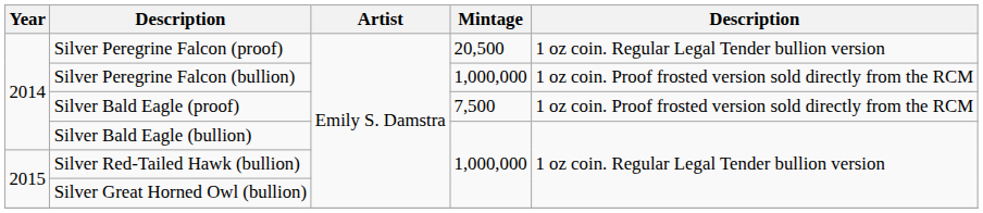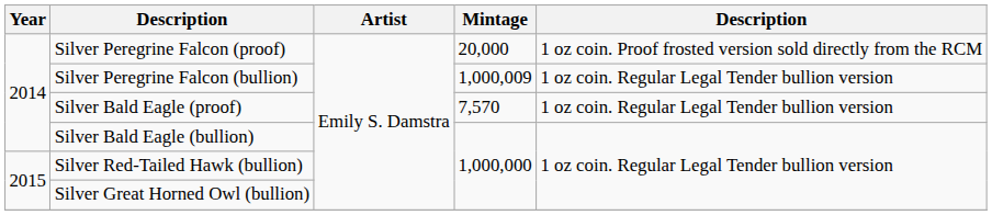Silver Peregrine Falcon (proof) | Mintage: 20,500 -> 20,000
Silver Peregrine Falcon (proof) | column 5: 1 oz coin. Regular Legal Tender bullion version -> 1 oz coin. Proof frosted version sold directly from the RCM
Silver Peregrine Falcon (bullion) | Mintage: 1,000,000 -> 1,000,009
Silver Peregrine Falcon (bullion) | column 5: 1 oz coin. Proof frosted version sold directly from the RCM -> 1 oz coin. Regular Legal Tender bullion version
Silver Bald Eagle (proof) | Mintage: 7,500 -> 7,570
Silver Bald Eagle (proof) | column 5: 1 oz coin. Proof frosted version sold directly from the RCM -> 1 oz coin. Regular Legal Tender bullion version
